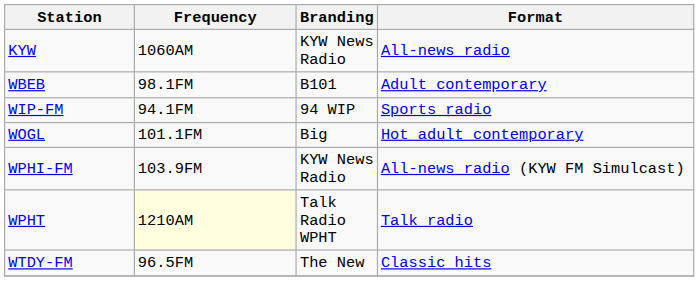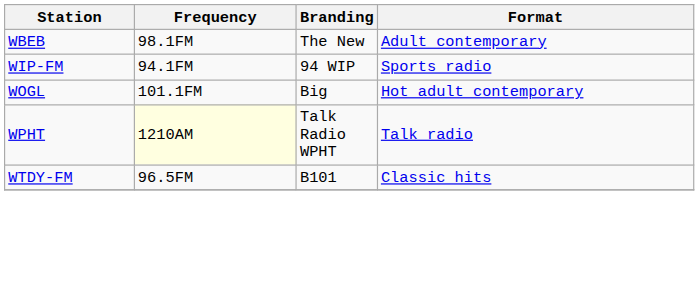- row: KYW | 1060AM | KYW News Radio | All-news radio
WBEB | Branding: B101 -> The New
- row: WPHI-FM | 103.9FM | KYW News Radio | All-news radio (KYW FM Simulcast)
WTDY-FM | Branding: The New -> B101
